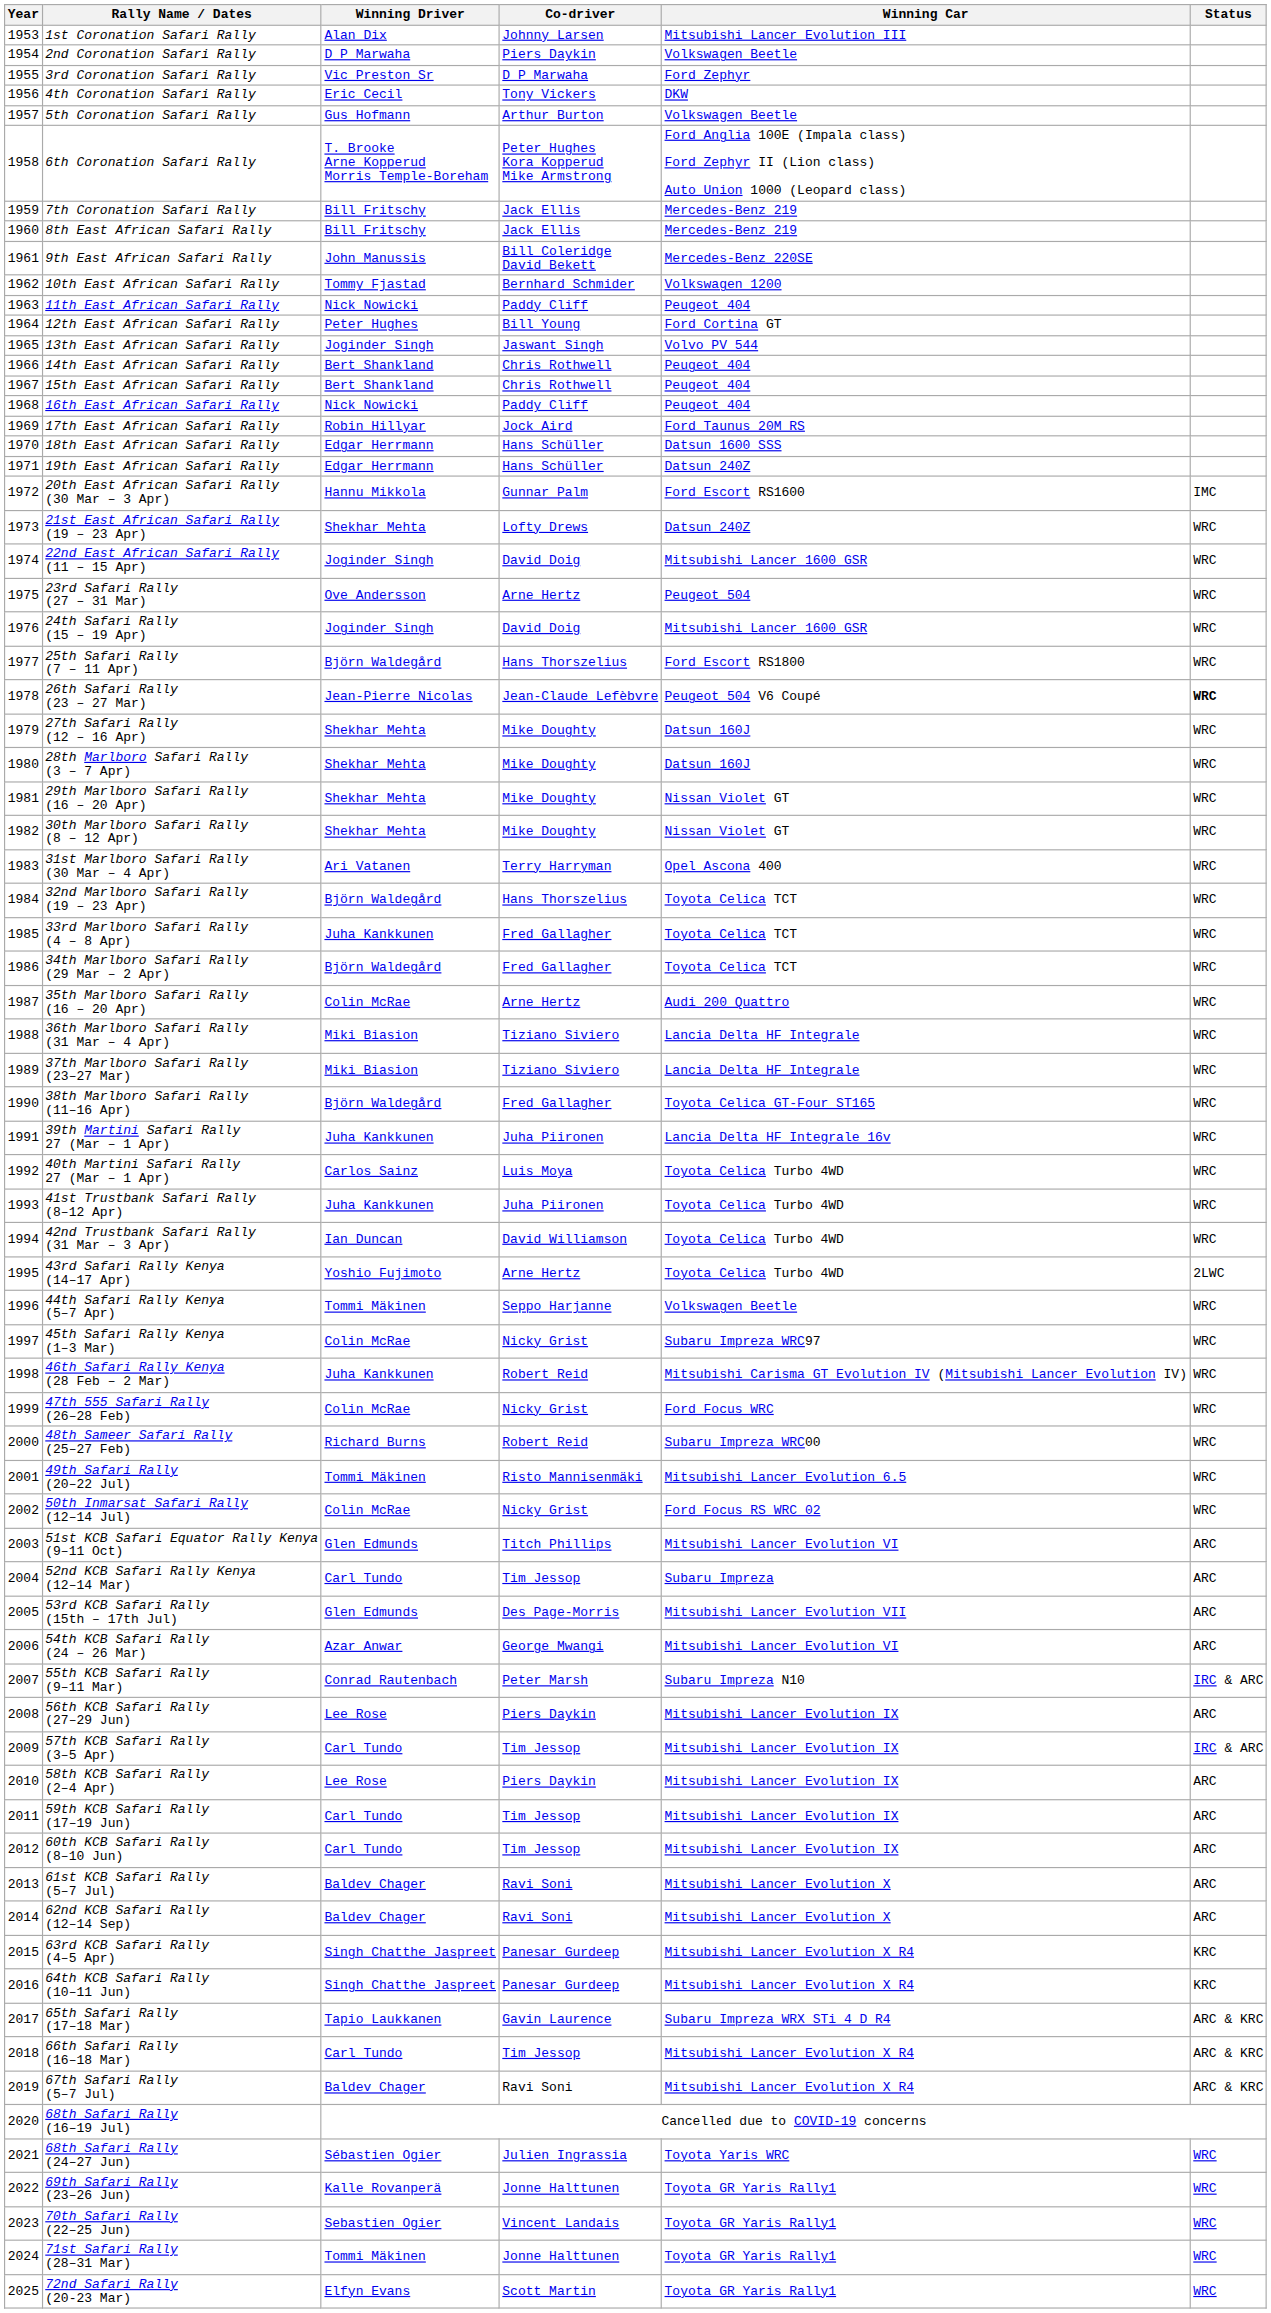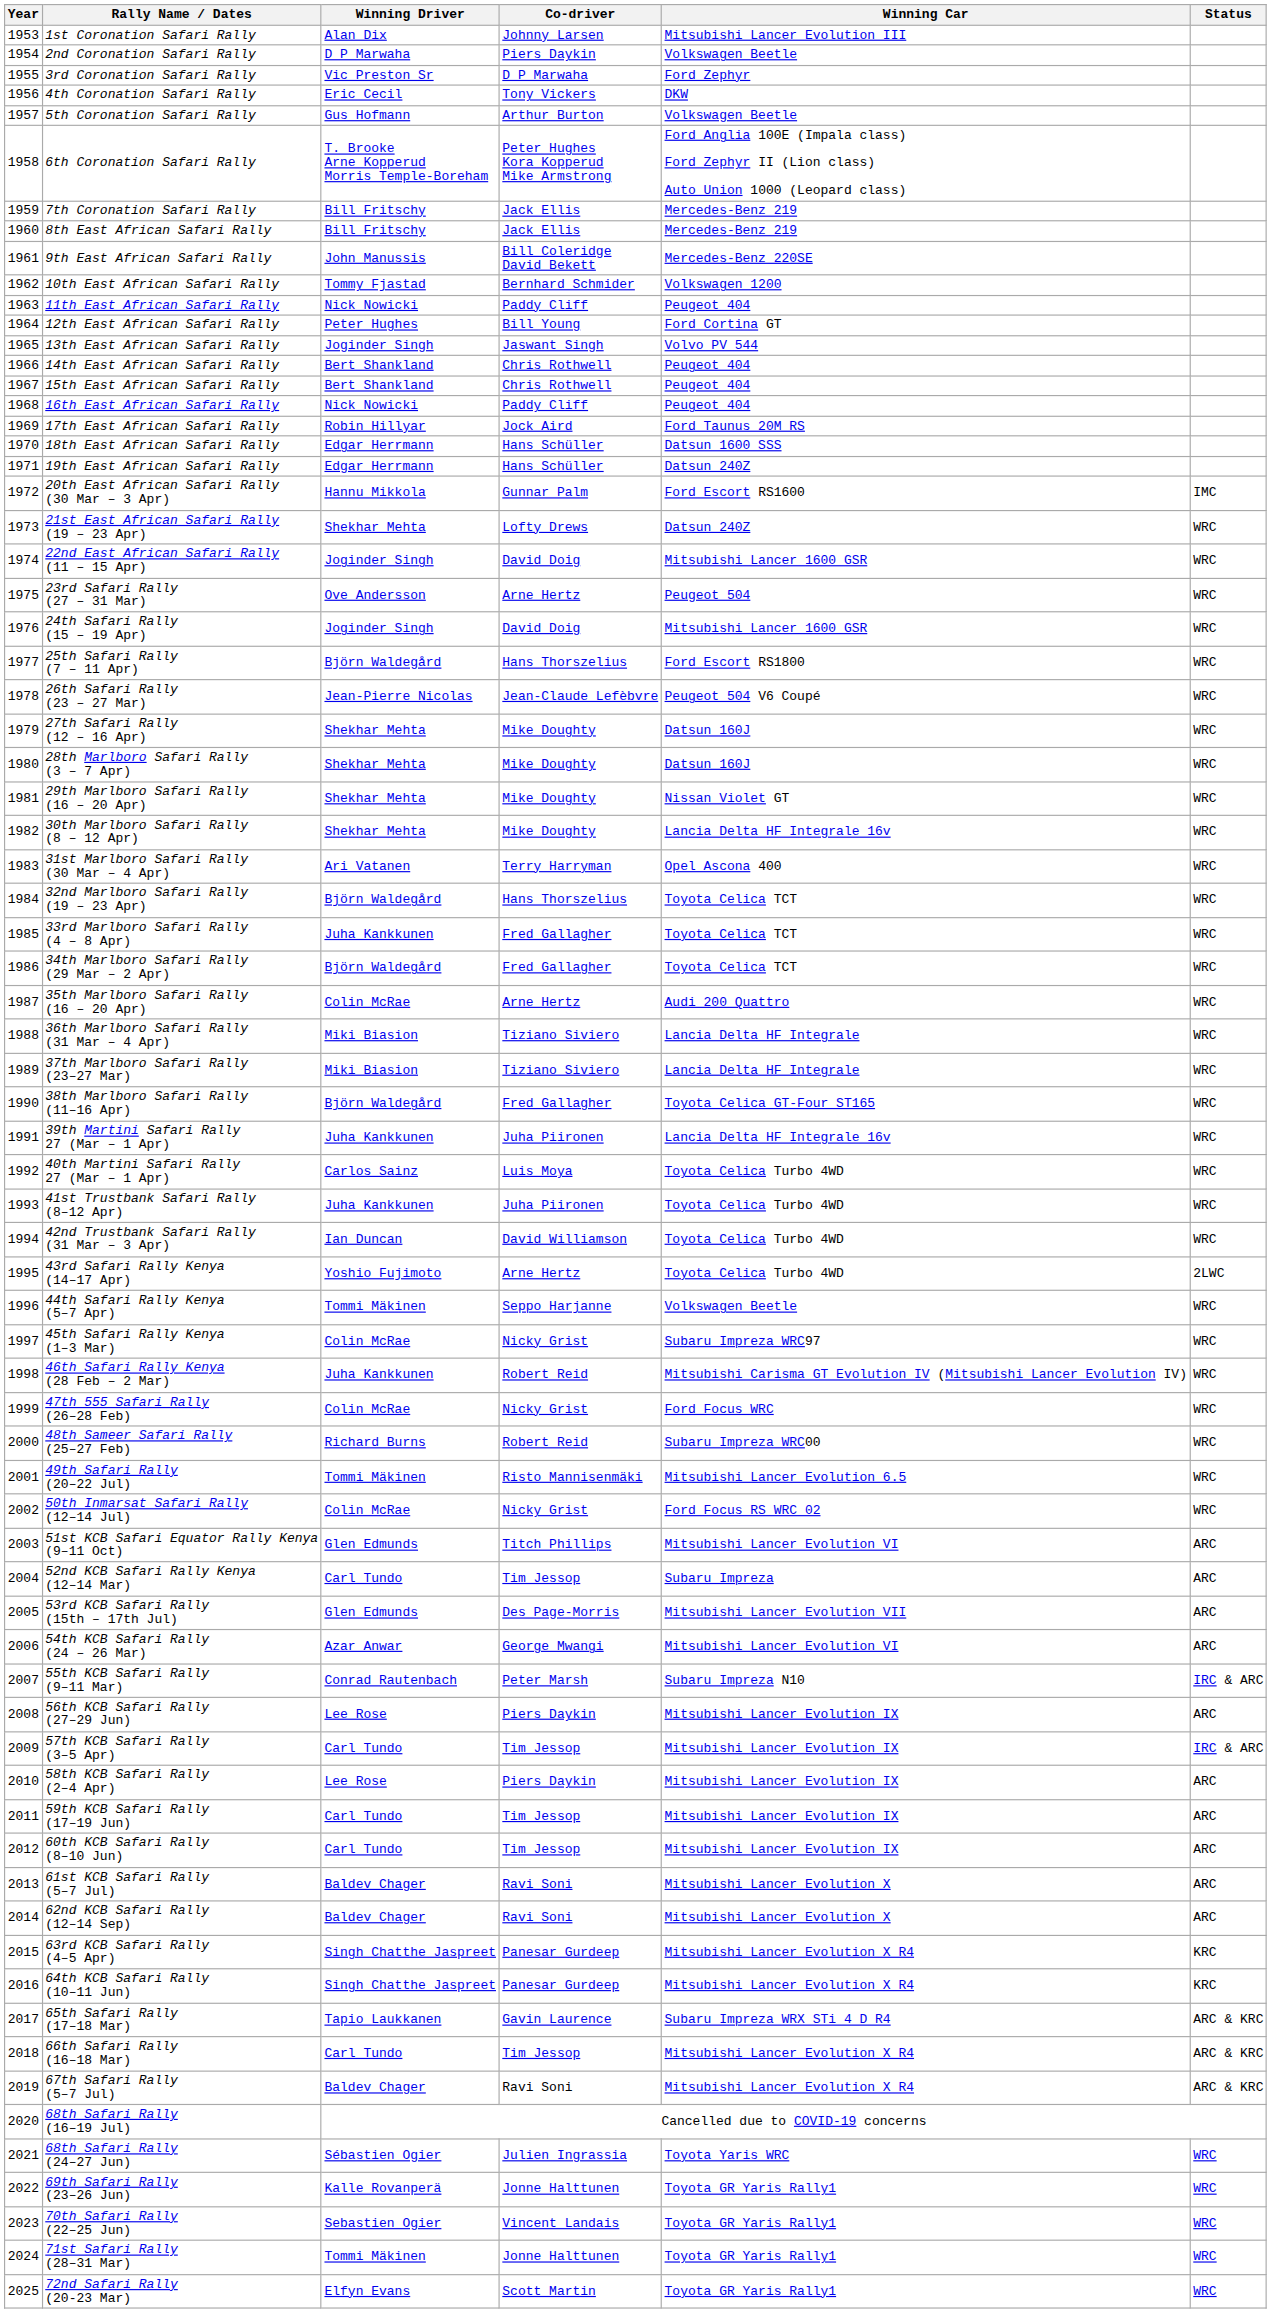26th Safari Rally (23 – 27 Mar) | Status: bold -> normal
30th Marlboro Safari Rally (8 – 12 Apr) | Winning Car: Nissan Violet GT -> Lancia Delta HF Integrale 16v
